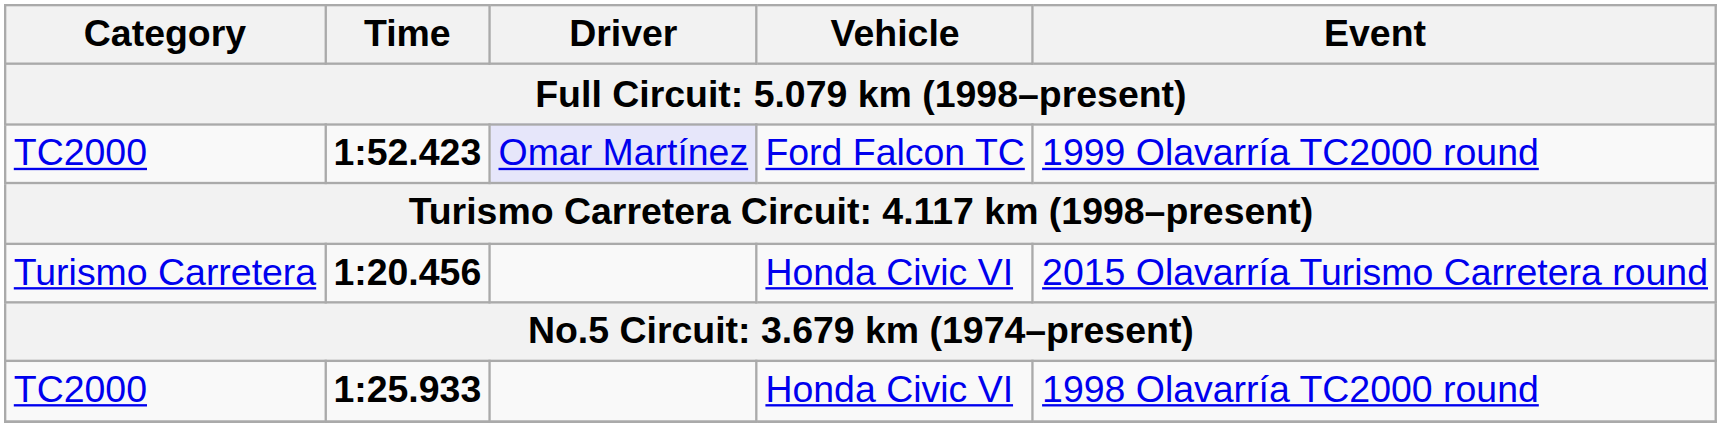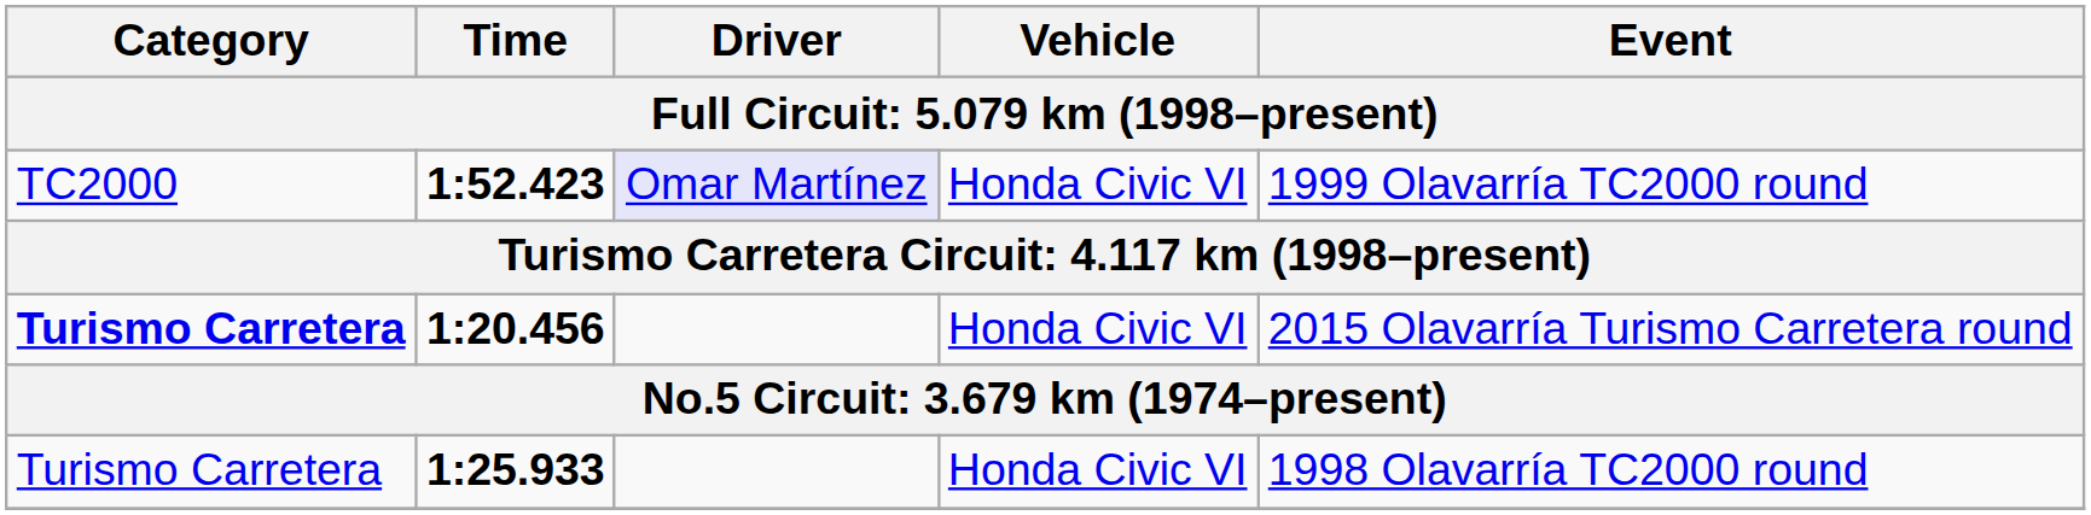1:52.423 | Vehicle: Ford Falcon TC -> Honda Civic VI
1:20.456 | Category: normal -> bold
1:25.933 | Category: TC2000 -> Turismo Carretera
